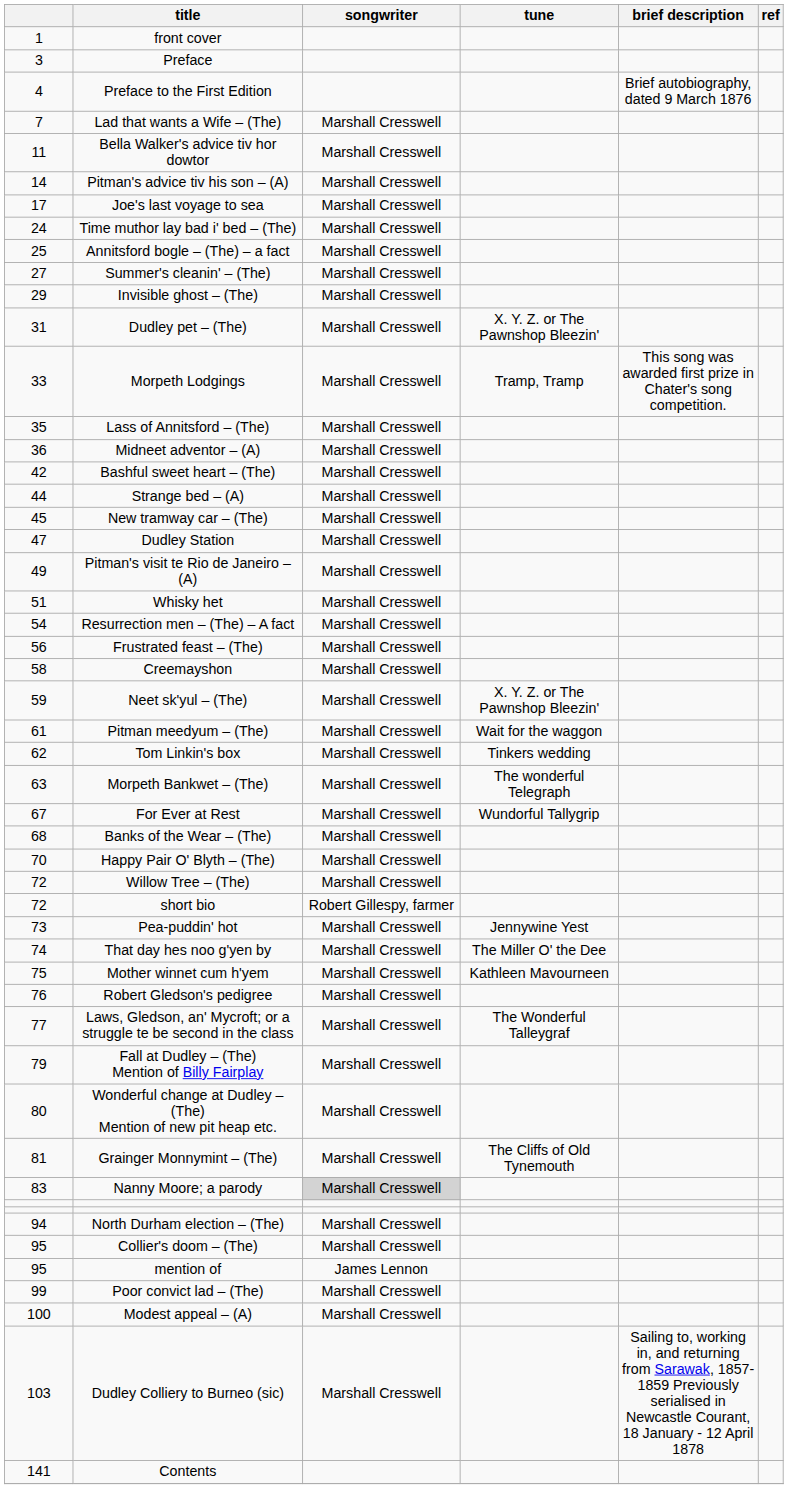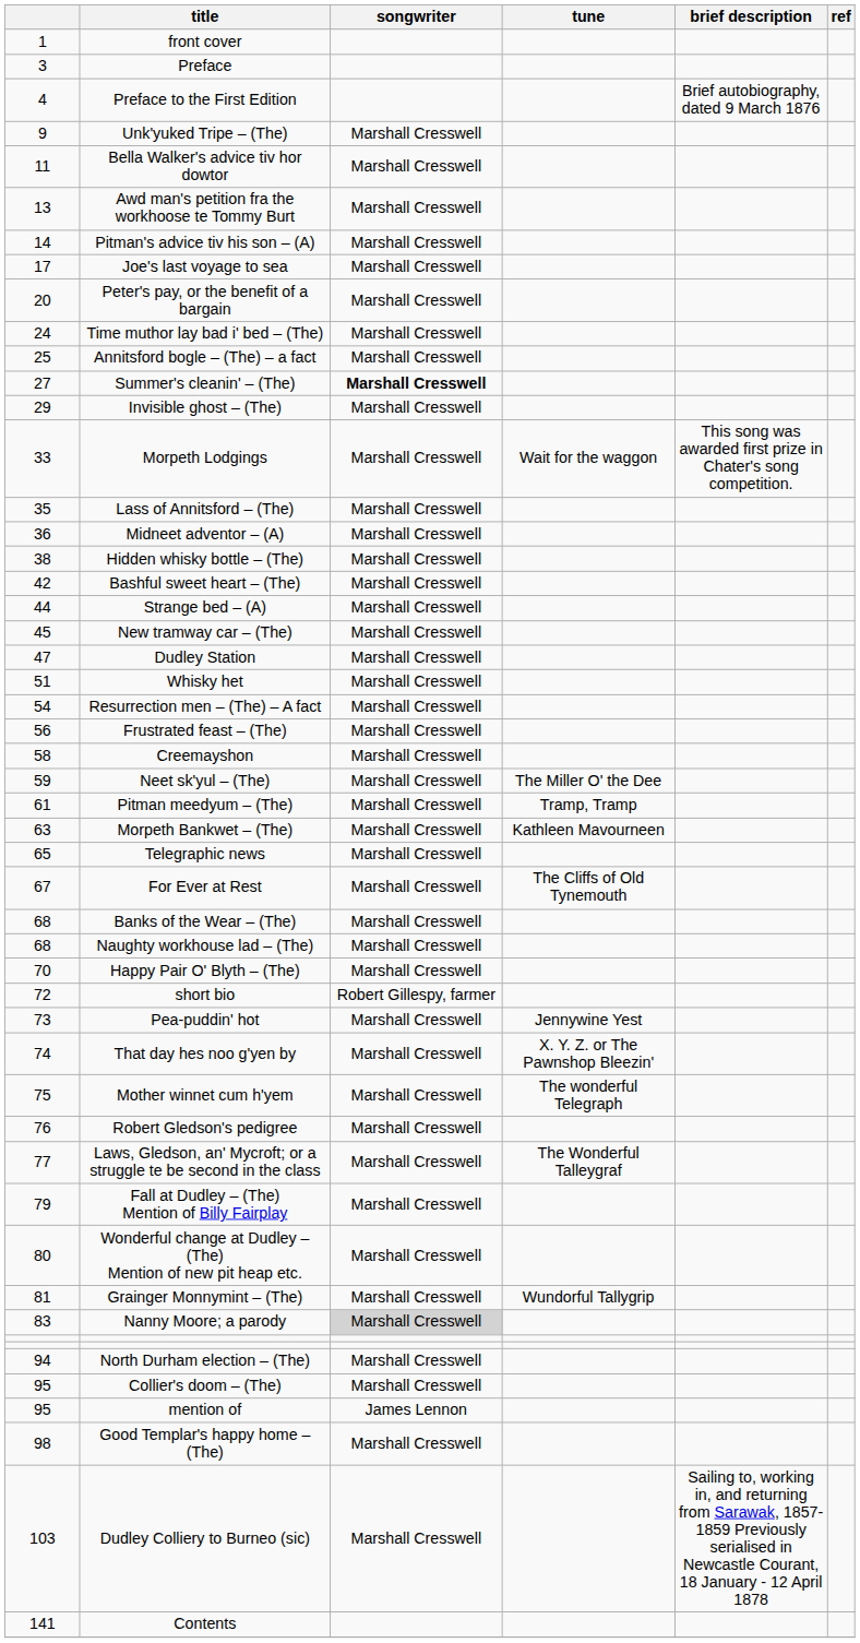- row: 7 | Lad that wants a Wife – (The) | Marshall Cresswell
+ row: 9 | Unk'yuked Tripe – (The) | Marshall Cresswell
+ row: 13 | Awd man's petition fra the workhoose te Tommy Burt | Marshall Cresswell
+ row: 20 | Peter's pay, or the benefit of a bargain | Marshall Cresswell
Summer's cleanin' – (The) | songwriter: normal -> bold
- row: 31 | Dudley pet – (The) | Marshall Cresswell | X. Y. Z. or The Pawnshop Bleezin'
Morpeth Lodgings | tune: Tramp, Tramp -> Wait for the waggon
+ row: 38 | Hidden whisky bottle – (The) | Marshall Cresswell
- row: 49 | Pitman's visit te Rio de Janeiro – (A) | Marshall Cresswell
Neet sk'yul – (The) | tune: X. Y. Z. or The Pawnshop Bleezin' -> The Miller O' the Dee
Pitman meedyum – (The) | tune: Wait for the waggon -> Tramp, Tramp
- row: 62 | Tom Linkin's box | Marshall Cresswell | Tinkers wedding
Morpeth Bankwet – (The) | tune: The wonderful Telegraph -> Kathleen Mavourneen
+ row: 65 | Telegraphic news | Marshall Cresswell
For Ever at Rest | tune: Wundorful Tallygrip -> The Cliffs of Old Tynemouth
+ row: 68 | Naughty workhouse lad – (The) | Marshall Cresswell
- row: 72 | Willow Tree – (The) | Marshall Cresswell
That day hes noo g'yen by | tune: The Miller O' the Dee -> X. Y. Z. or The Pawnshop Bleezin'
Mother winnet cum h'yem | tune: Kathleen Mavourneen -> The wonderful Telegraph
Grainger Monnymint – (The) | tune: The Cliffs of Old Tynemouth -> Wundorful Tallygrip
+ row: 98 | Good Templar's happy home – (The) | Marshall Cresswell
- row: 99 | Poor convict lad – (The) | Marshall Cresswell
- row: 100 | Modest appeal – (A) | Marshall Cresswell
